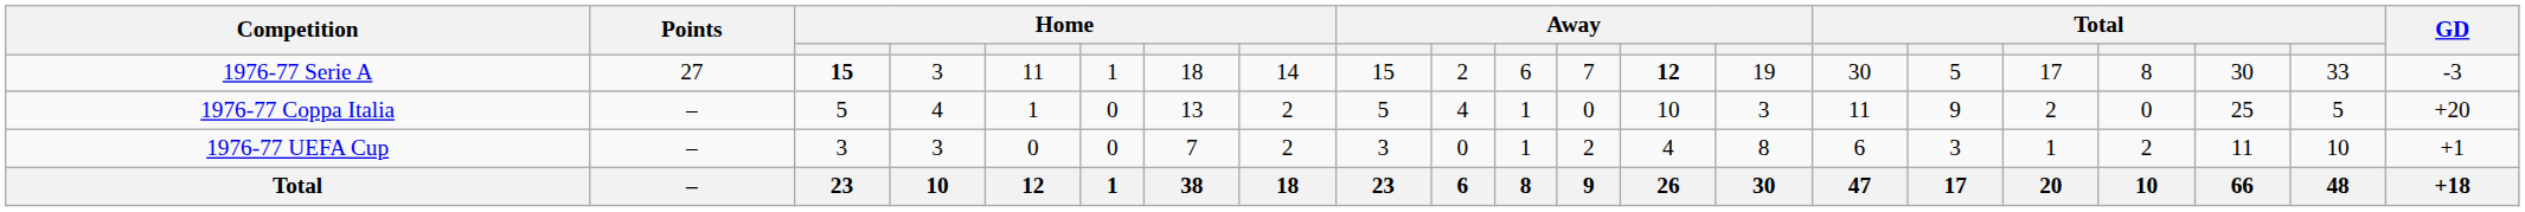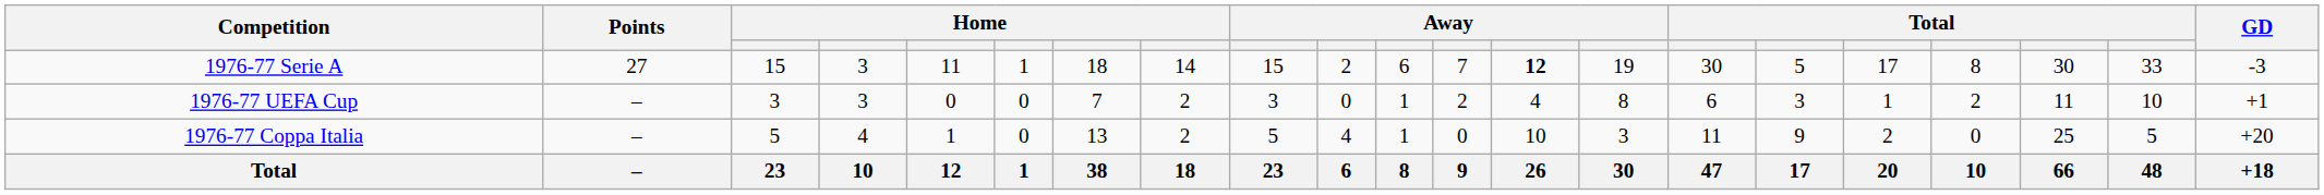1976-77 Serie A | column 3: bold -> normal
rows swapped: 1976-77 Coppa Italia <-> 1976-77 UEFA Cup
